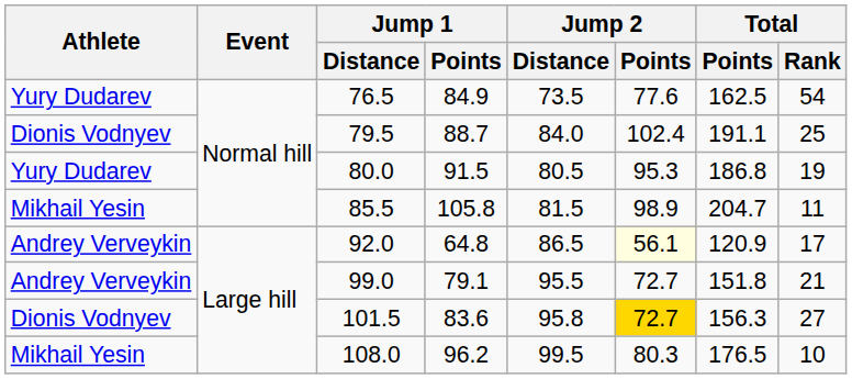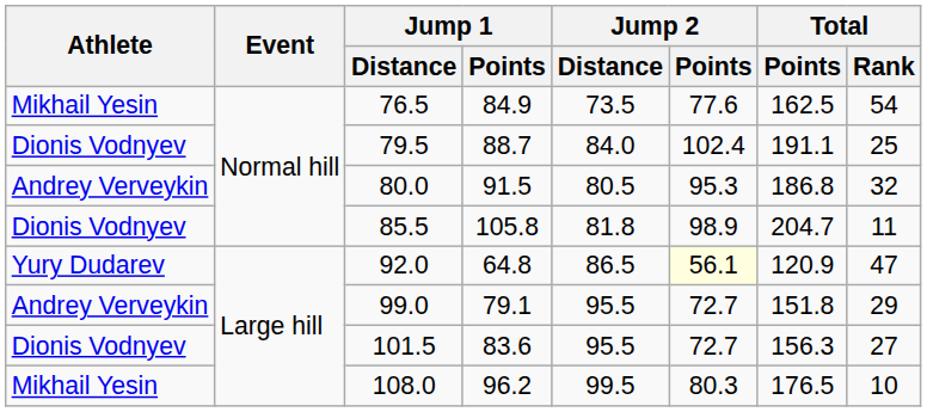76.5 | Athlete: Yury Dudarev -> Mikhail Yesin
80.0 | Athlete: Yury Dudarev -> Andrey Verveykin
80.0 | Total / Rank: 19 -> 32
85.5 | Athlete: Mikhail Yesin -> Dionis Vodnyev
85.5 | Jump 2 / Distance: 81.5 -> 81.8
92.0 | Athlete: Andrey Verveykin -> Yury Dudarev
92.0 | Total / Rank: 17 -> 47
99.0 | Total / Rank: 21 -> 29
101.5 | Jump 2 / Distance: 95.8 -> 95.5
101.5 | Jump 2 / Points: gold background -> no background
